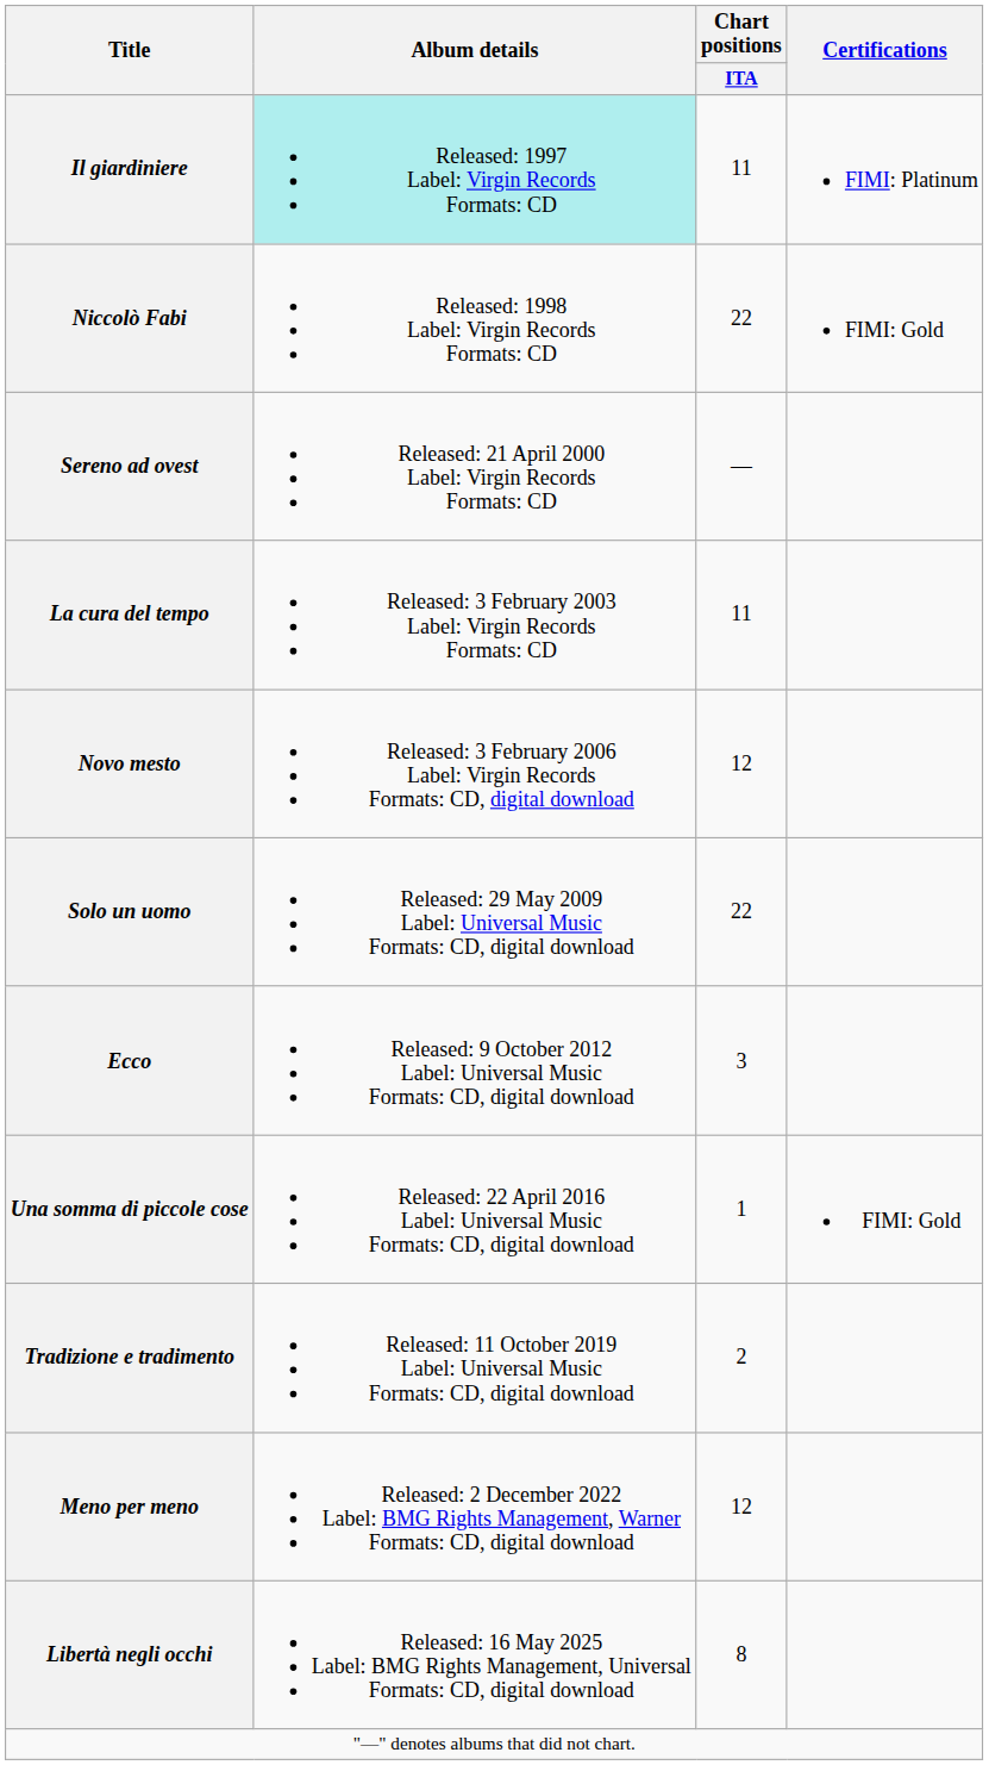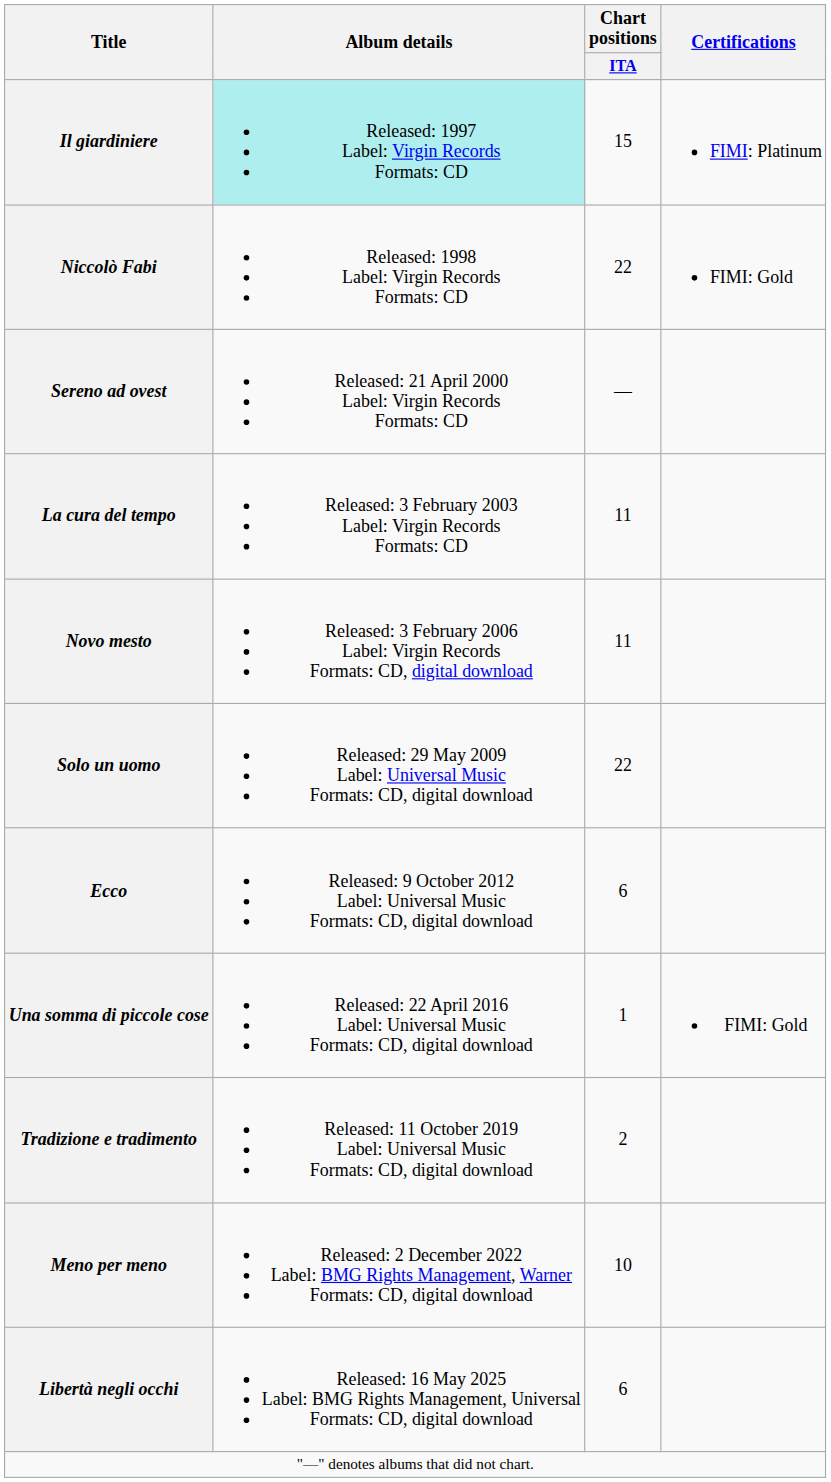Il giardiniere | Chart positions / ITA: 11 -> 15
Novo mesto | Chart positions / ITA: 12 -> 11
Ecco | Chart positions / ITA: 3 -> 6
Meno per meno | Chart positions / ITA: 12 -> 10
Libertà negli occhi | Chart positions / ITA: 8 -> 6
